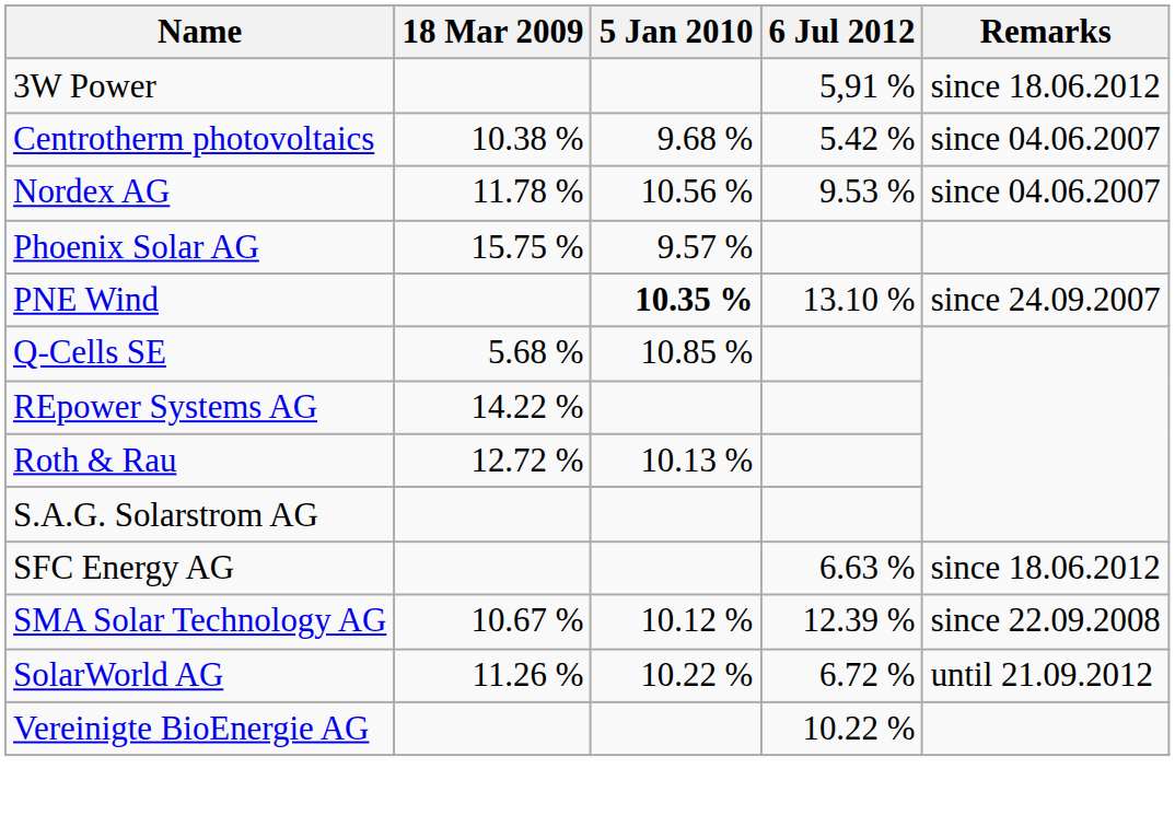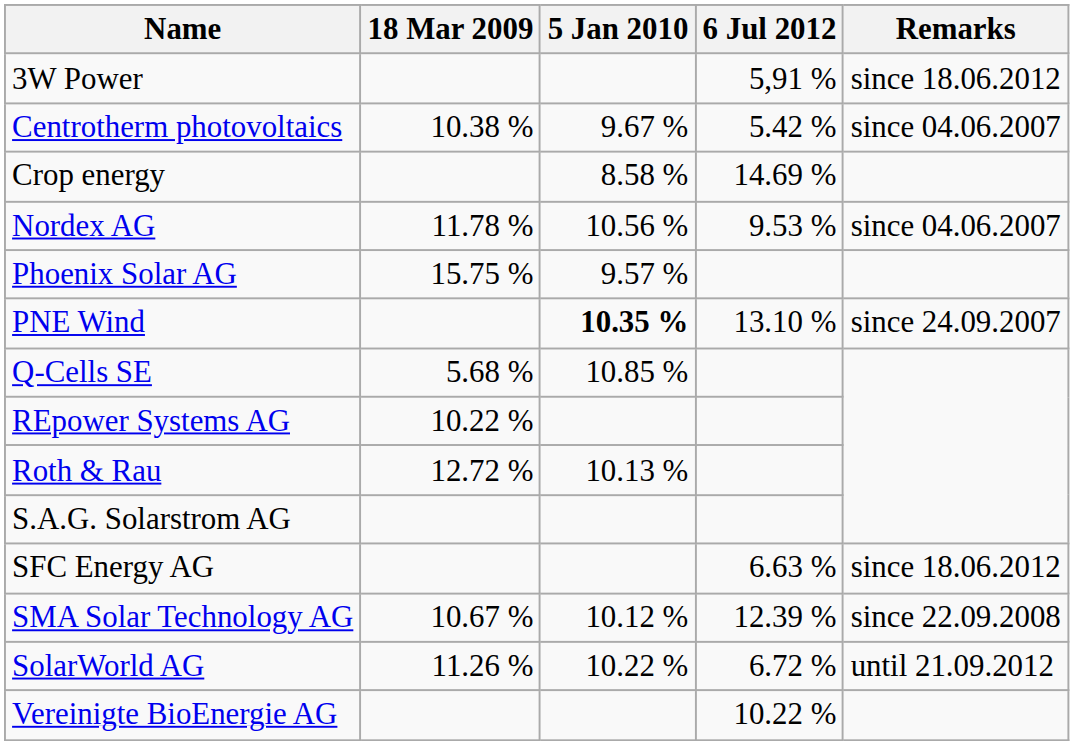Centrotherm photovoltaics | 5 Jan 2010: 9.68 % -> 9.67 %
+ row: Crop energy | 8.58 % | 14.69 %
REpower Systems AG | 18 Mar 2009: 14.22 % -> 10.22 %
